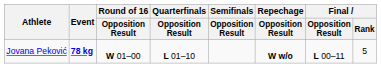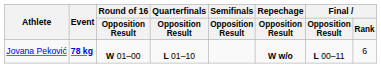Jovana Peković | Final / Rank: 5 -> 6
